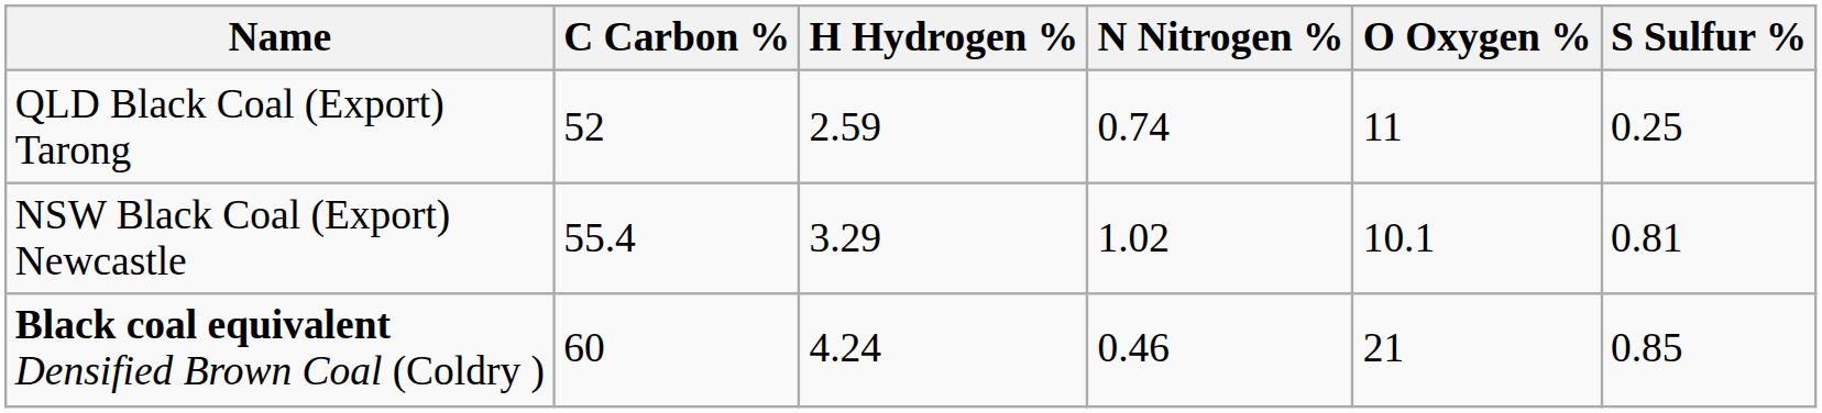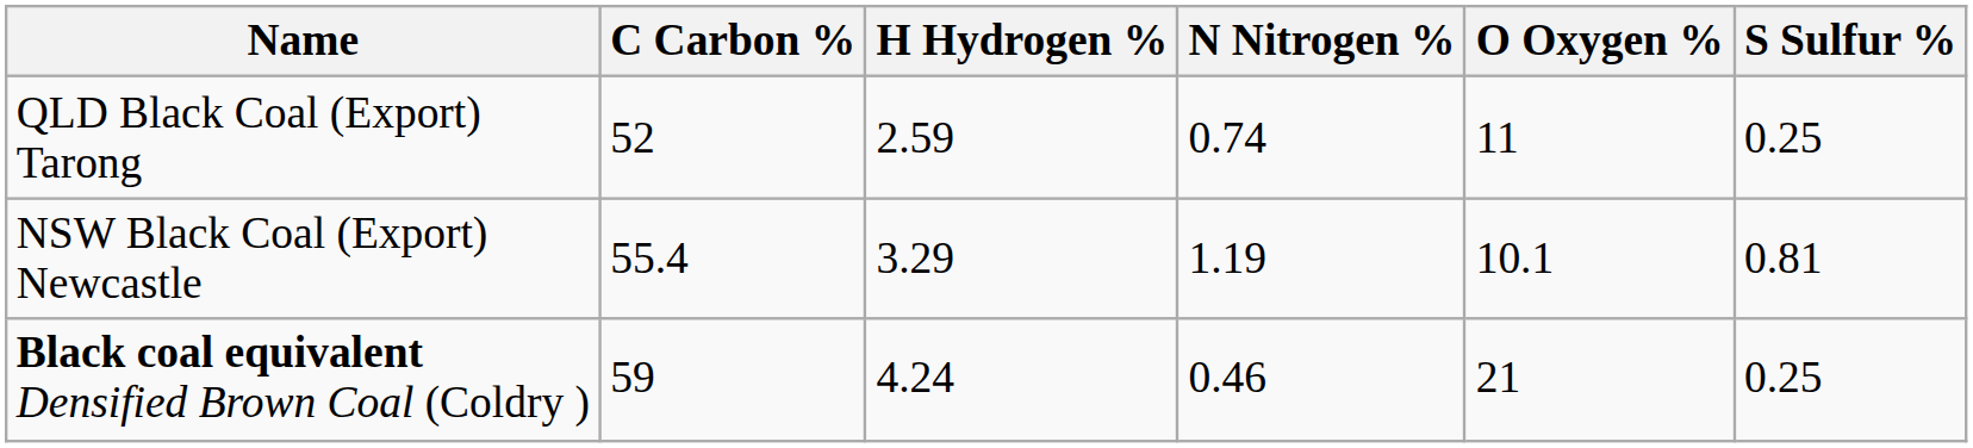NSW Black Coal (Export) Newcastle | N Nitrogen %: 1.02 -> 1.19
Black coal equivalent Densified Brown Coal (Coldry ) | C Carbon %: 60 -> 59
Black coal equivalent Densified Brown Coal (Coldry ) | S Sulfur %: 0.85 -> 0.25
